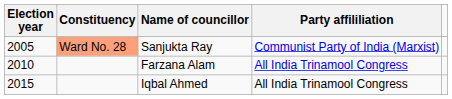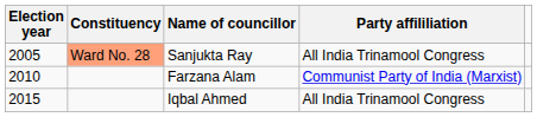Sanjukta Ray | Party affililiation: Communist Party of India (Marxist) -> All India Trinamool Congress
Farzana Alam | Party affililiation: All India Trinamool Congress -> Communist Party of India (Marxist)
